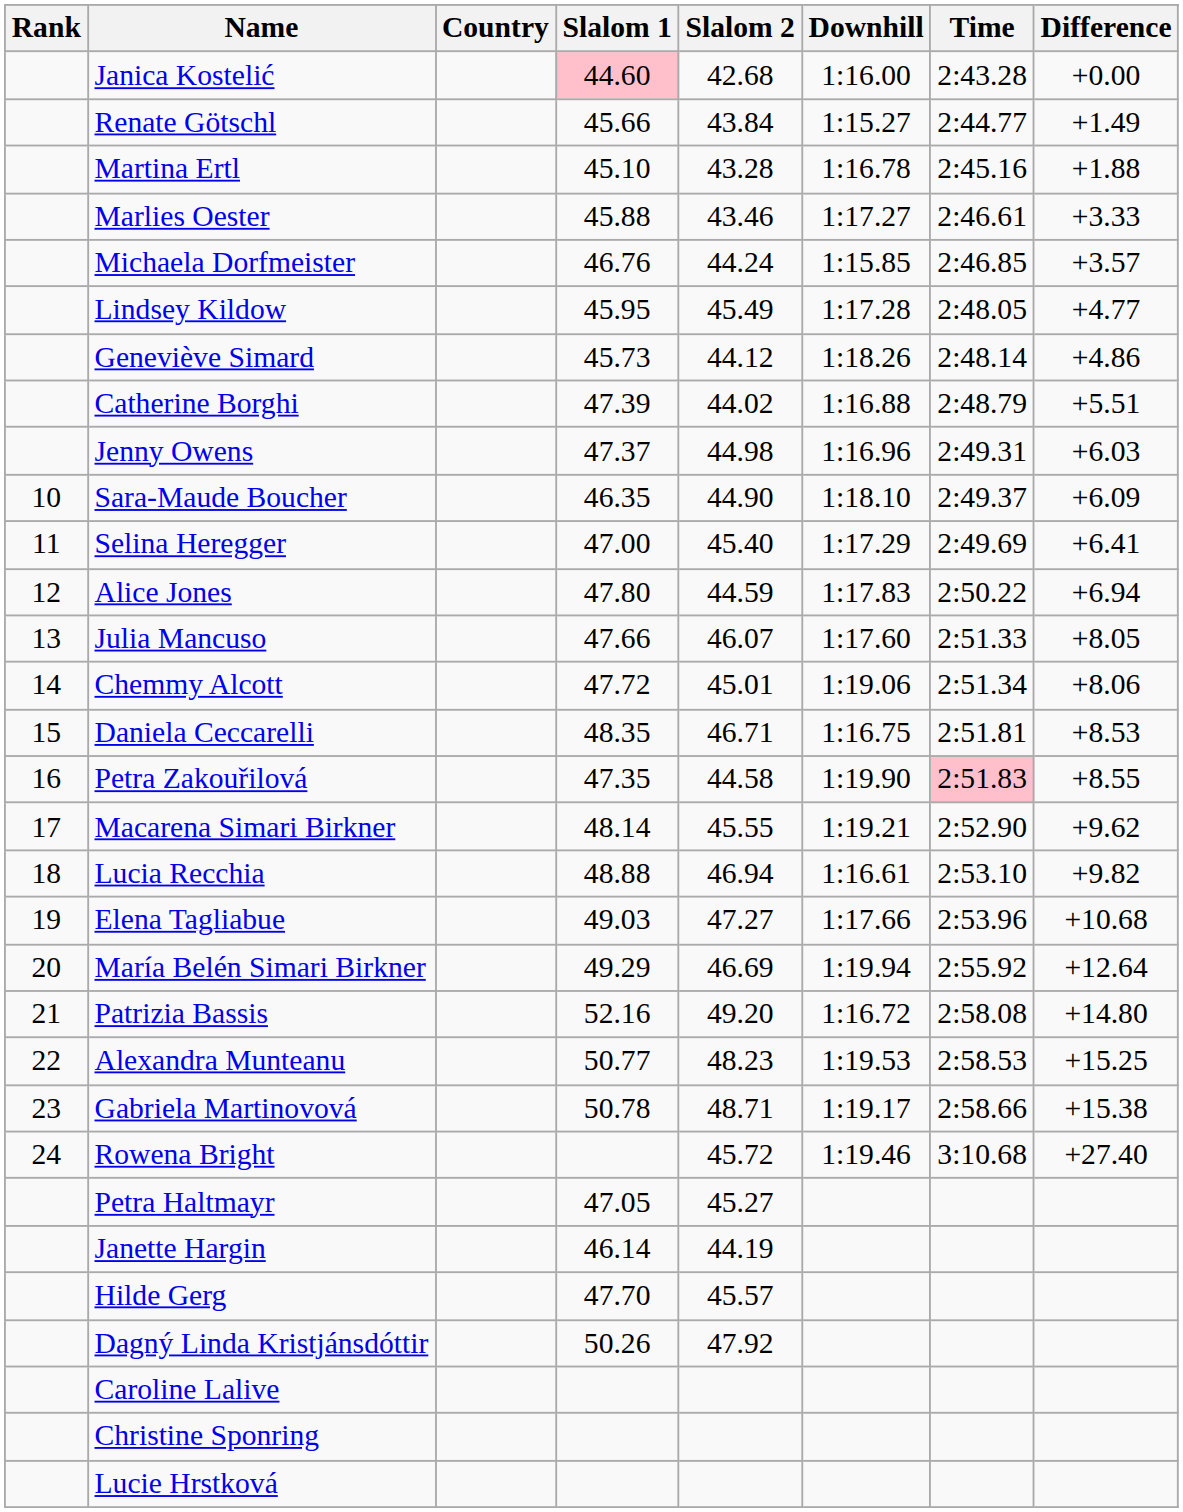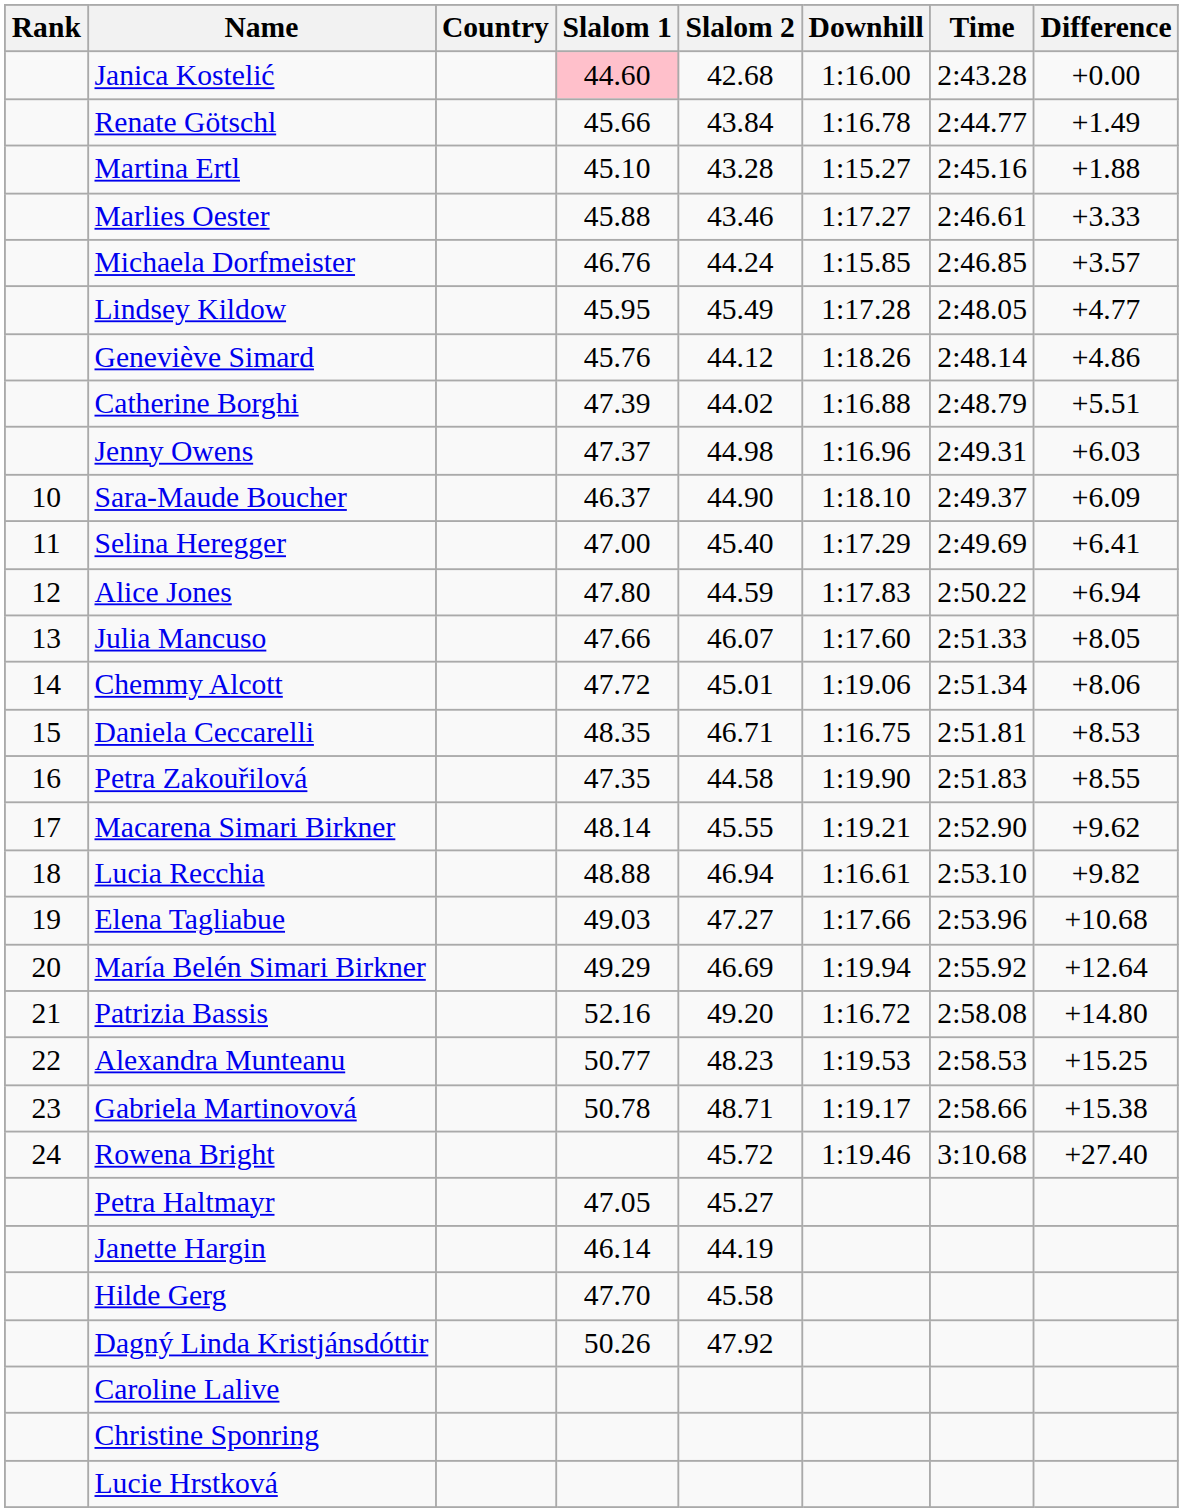Renate Götschl | Downhill: 1:15.27 -> 1:16.78
Martina Ertl | Downhill: 1:16.78 -> 1:15.27
Geneviève Simard | Slalom 1: 45.73 -> 45.76
Sara-Maude Boucher | Slalom 1: 46.35 -> 46.37
Petra Zakouřilová | Time: pink background -> no background
Hilde Gerg | Slalom 2: 45.57 -> 45.58
